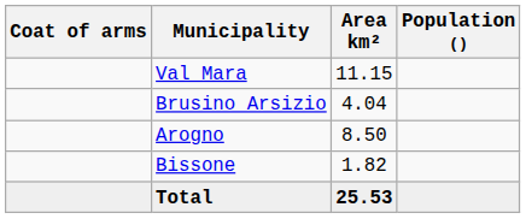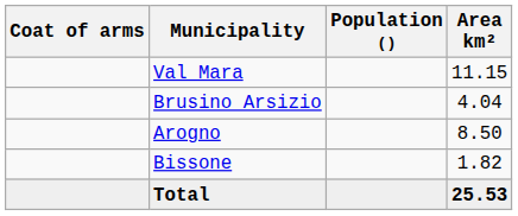columns swapped: Population () <-> Area km²
